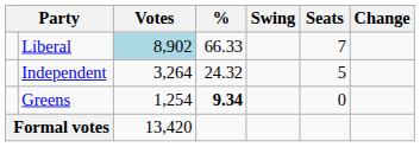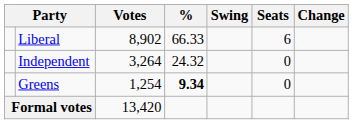Liberal | Votes: lightblue background -> no background
Liberal | Seats: 7 -> 6
Independent | Seats: 5 -> 0
